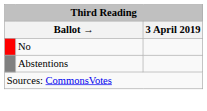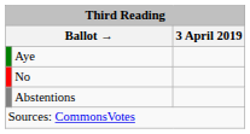+ row: Aye
